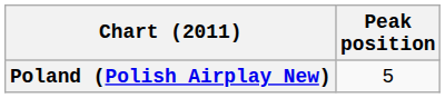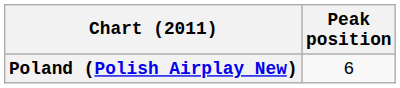Poland (Polish Airplay New) | Peak position: 5 -> 6
